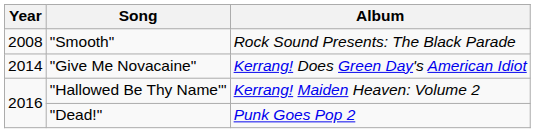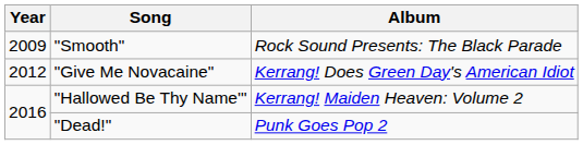"Smooth" | Year: 2008 -> 2009
"Give Me Novacaine" | Year: 2014 -> 2012
